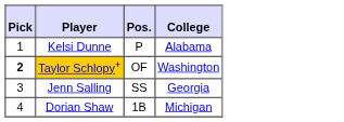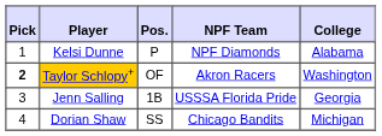+ column: NPF Team | NPF Diamonds | Akron Racers | USSSA Florida Pride | Chicago Bandits
Jenn Salling | Pos.: SS -> 1B
Dorian Shaw | Pos.: 1B -> SS
